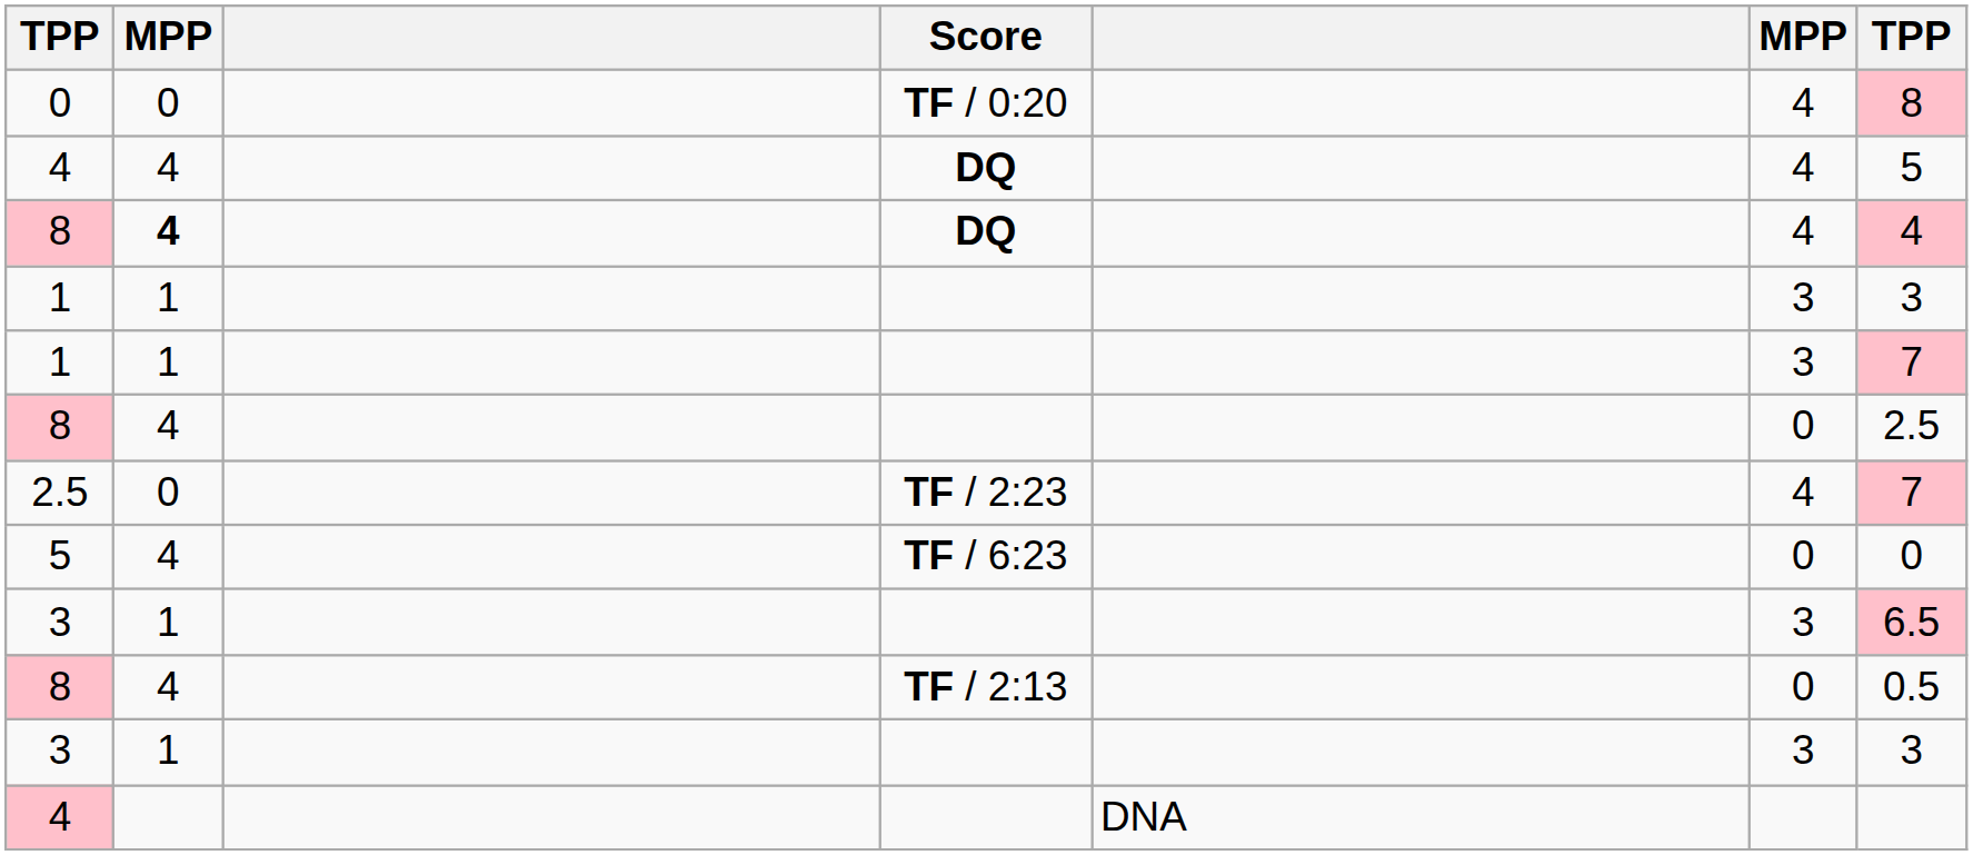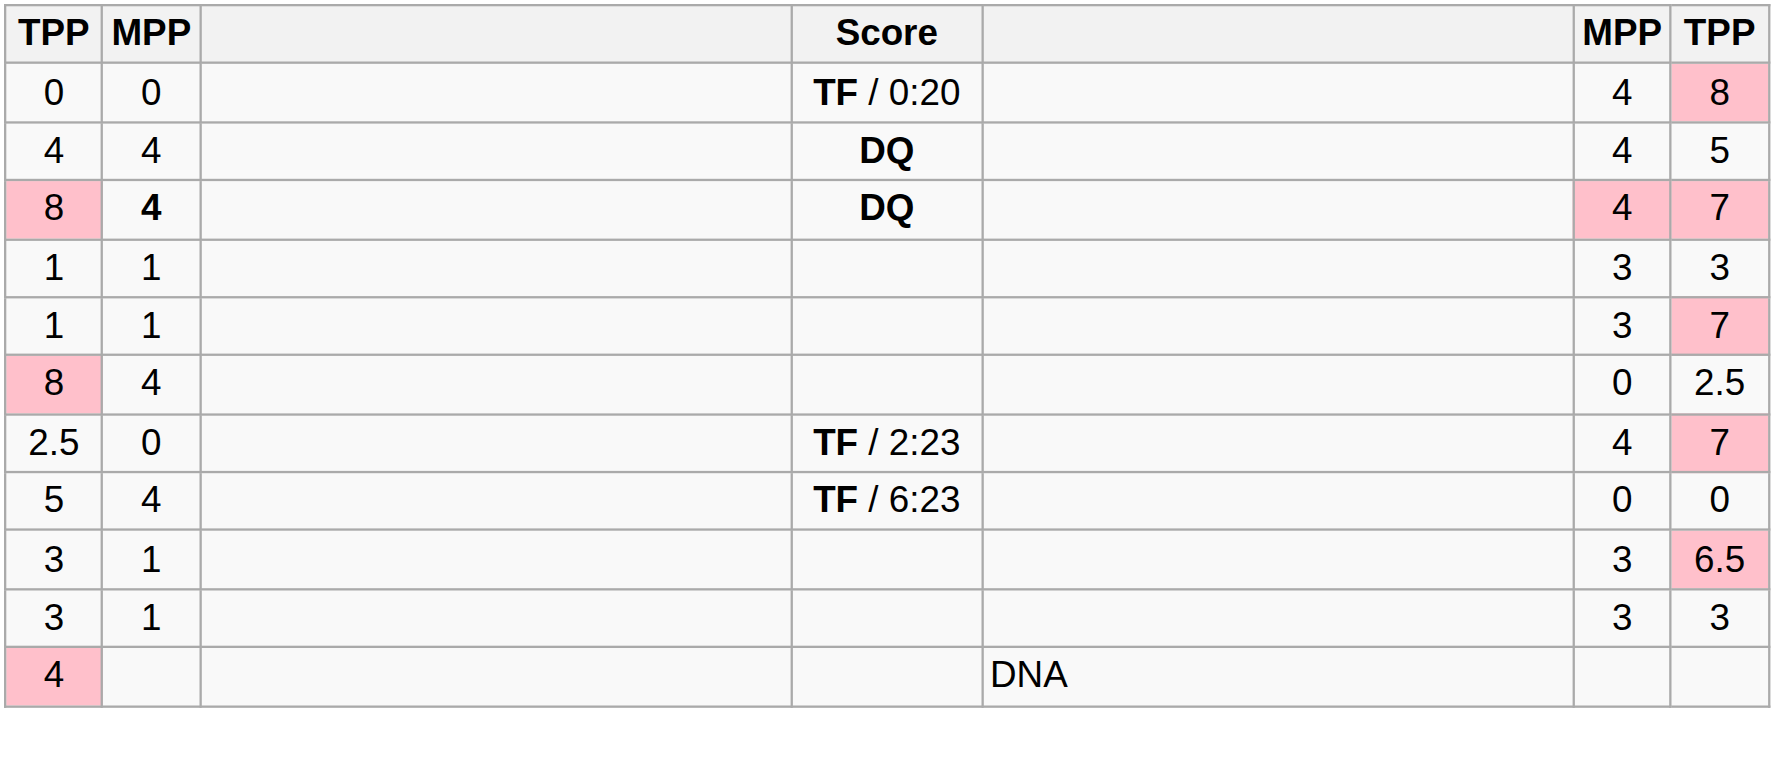8 / DQ | column 6: no background -> pink background
8 / DQ | column 7: 4 -> 7
- row: 8 | 4 | TF / 2:13 | 0 | 0.5
